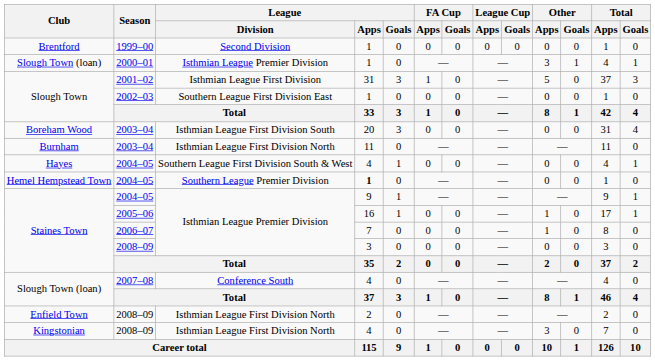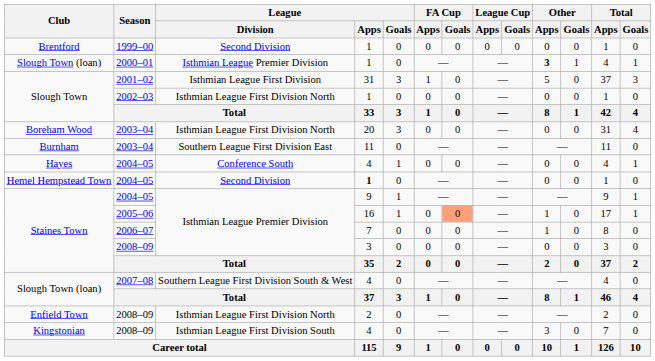Slough Town (loan) / 2000–01 | Other / Apps: normal -> bold
Slough Town / 2002–03 | League / Division: Southern League First Division East -> Isthmian League First Division North
Boreham Wood | League / Division: Isthmian League First Division South -> Isthmian League First Division North
Burnham | League / Division: Isthmian League First Division North -> Southern League First Division East
Hayes | League / Division: Southern League First Division South & West -> Conference South
Hemel Hempstead Town | League / Division: Southern League Premier Division -> Second Division
Staines Town / 2005–06 | FA Cup / Goals: no background -> lightsalmon background
Slough Town (loan) / 2007–08 | League / Division: Conference South -> Southern League First Division South & West
Kingstonian | League / Division: Isthmian League First Division North -> Isthmian League First Division South
